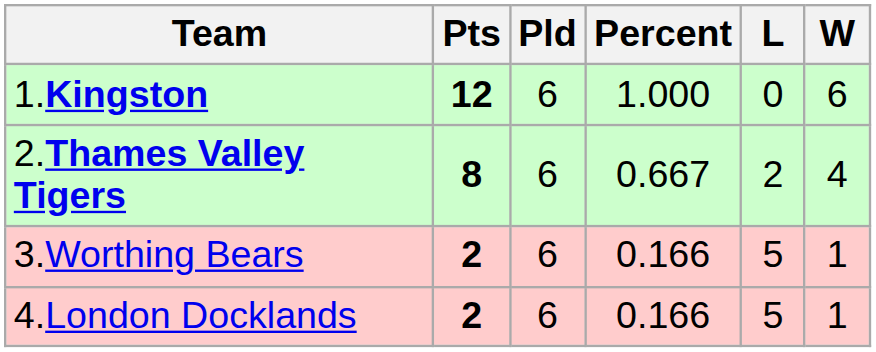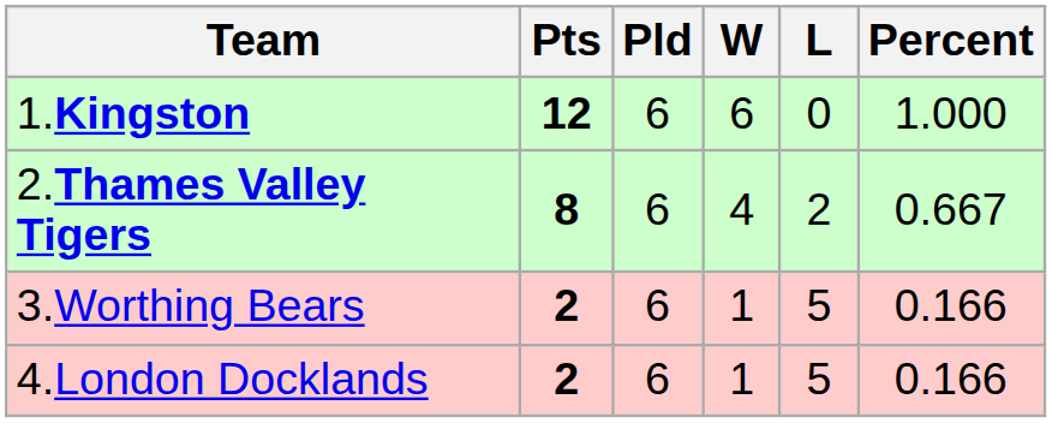columns swapped: W <-> Percent
